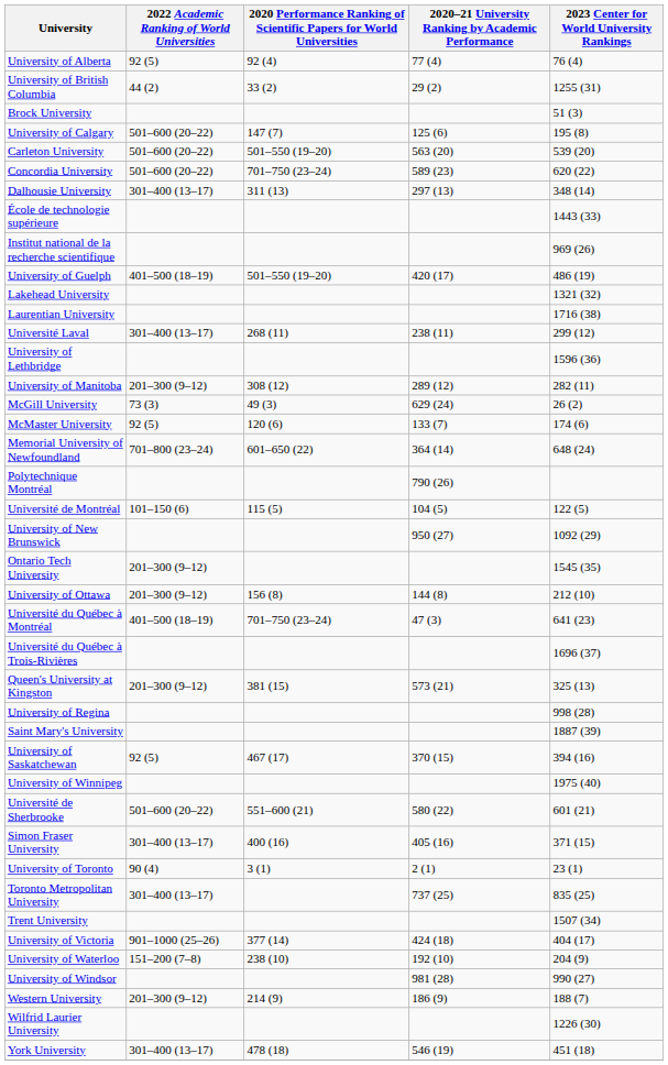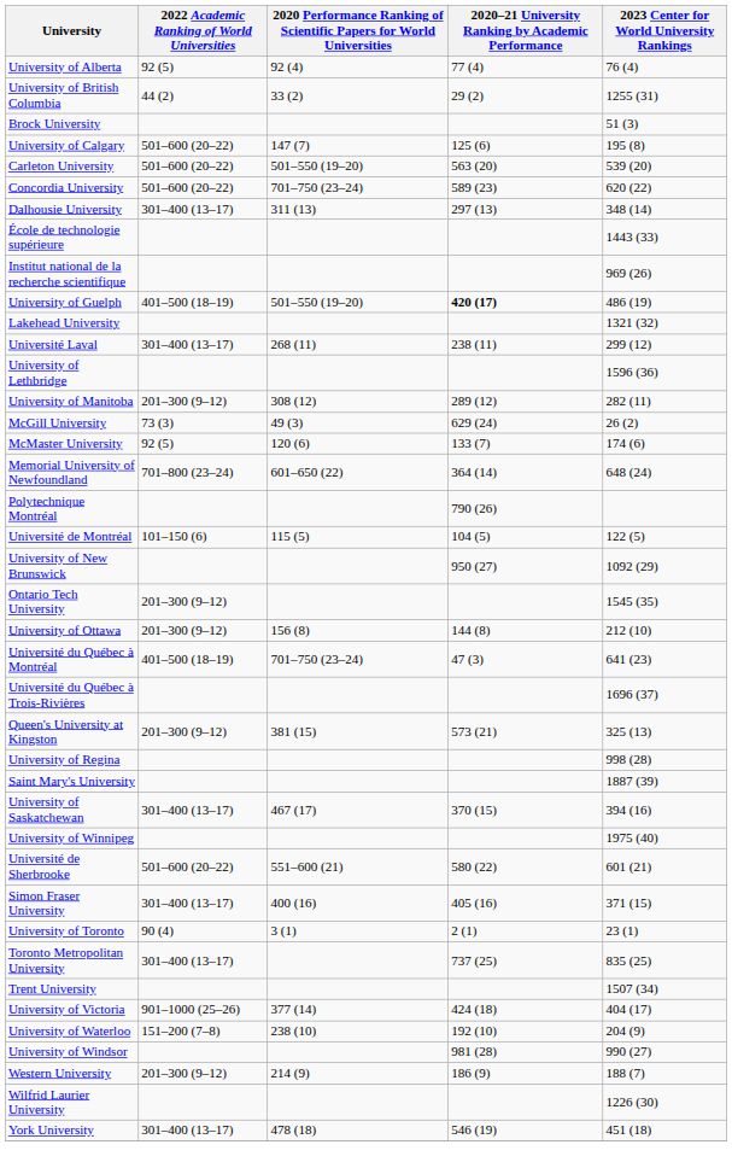University of Guelph | 2020–21 University Ranking by Academic Performance: normal -> bold
- row: Laurentian University | 1716 (38)
University of Saskatchewan | 2022 Academic Ranking of World Universities: 92 (5) -> 301–400 (13–17)
